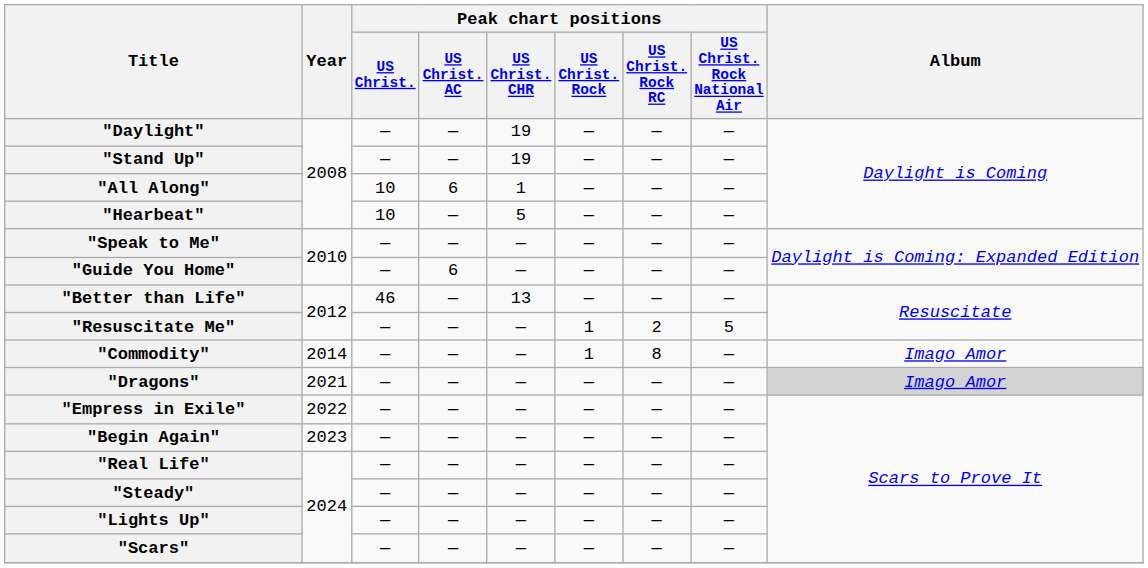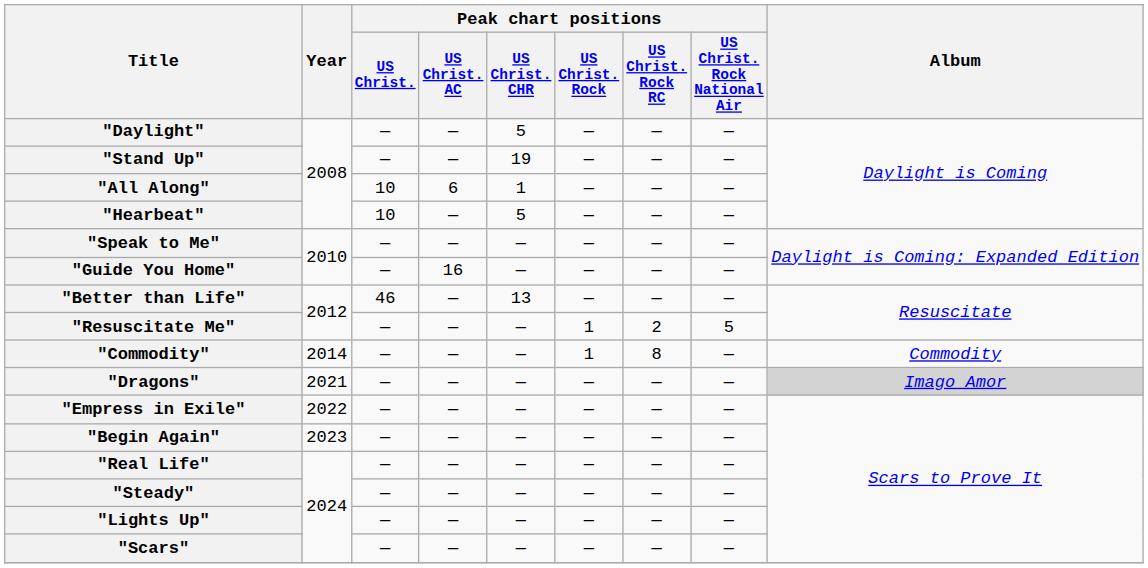"Daylight" | Peak chart positions / US Christ. CHR: 19 -> 5
"Guide You Home" | Peak chart positions / US Christ. AC: 6 -> 16
"Commodity" | Album: Imago Amor -> Commodity
